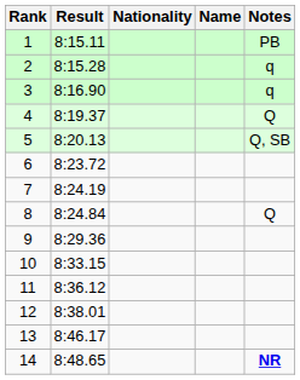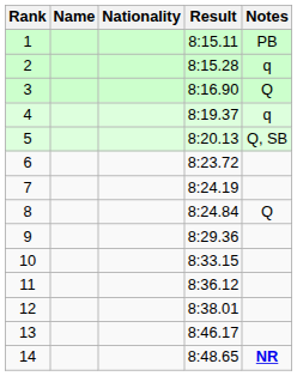columns swapped: Name <-> Result
3 | Notes: q -> Q
4 | Notes: Q -> q
